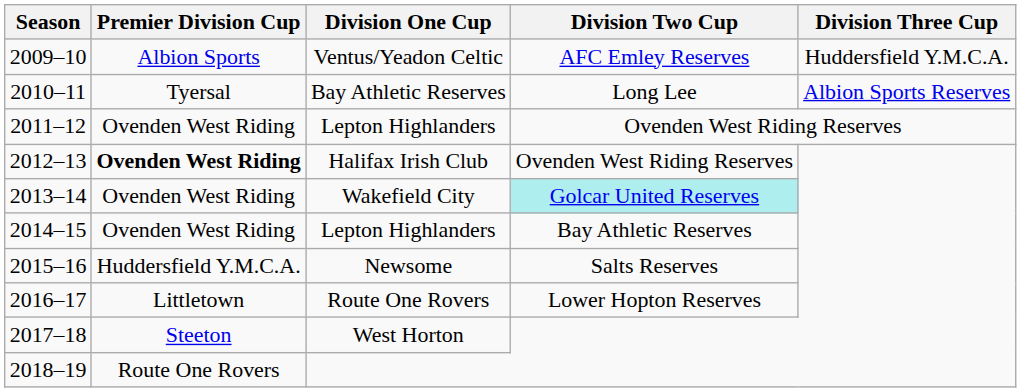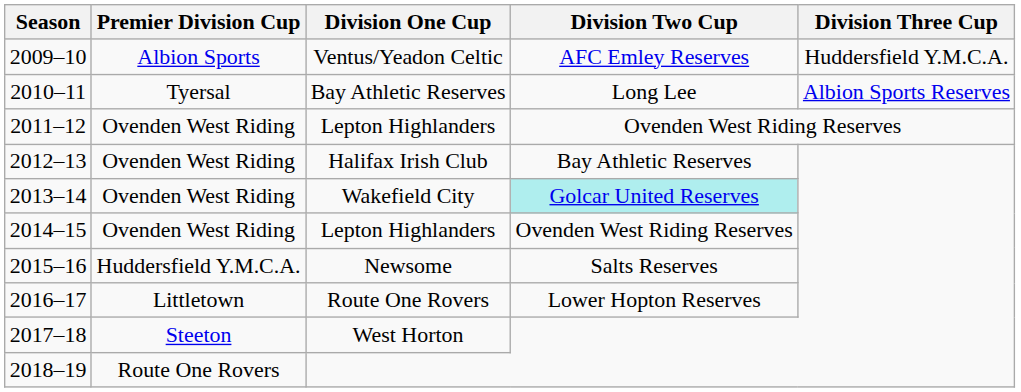Halifax Irish Club | Premier Division Cup: bold -> normal
Halifax Irish Club | Division Two Cup: Ovenden West Riding Reserves -> Bay Athletic Reserves
2014–15 / Lepton Highlanders | Division Two Cup: Bay Athletic Reserves -> Ovenden West Riding Reserves
